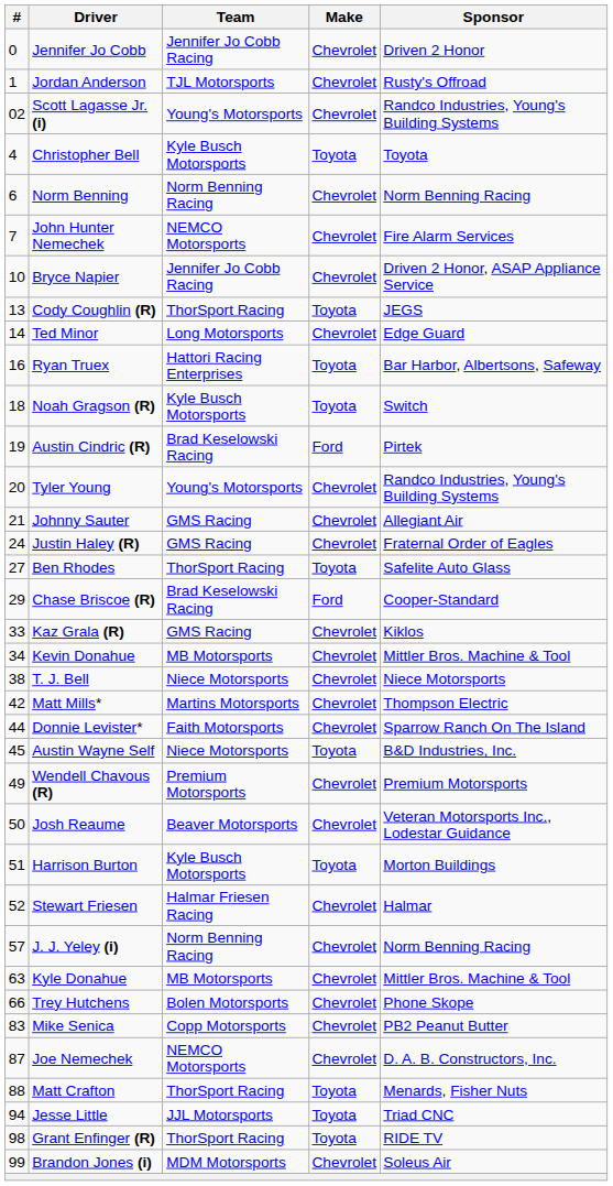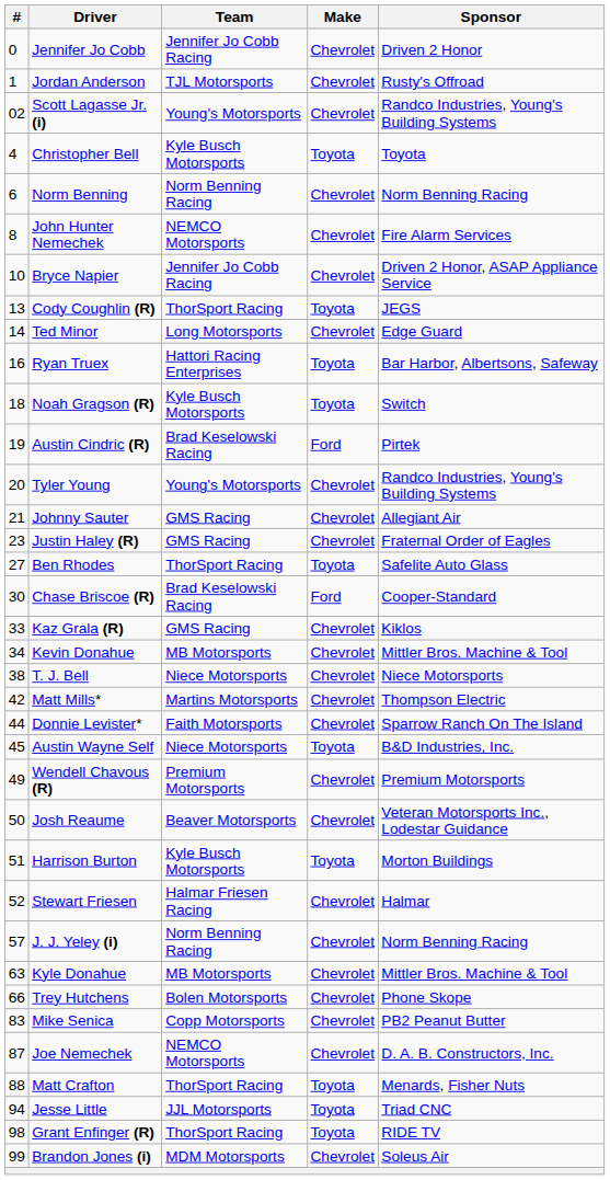John Hunter Nemechek | #: 7 -> 8
Justin Haley (R) | #: 24 -> 23
Chase Briscoe (R) | #: 29 -> 30
